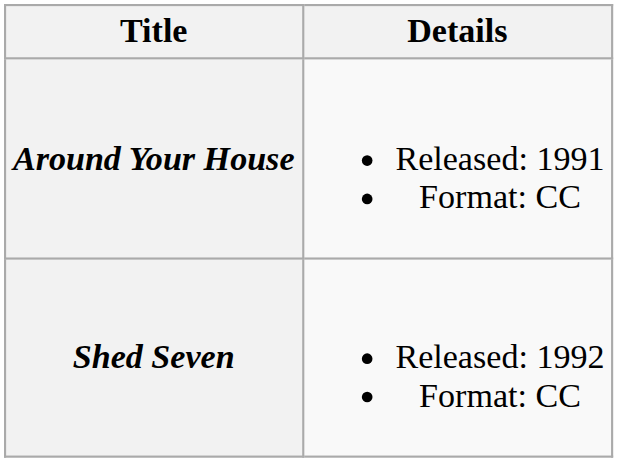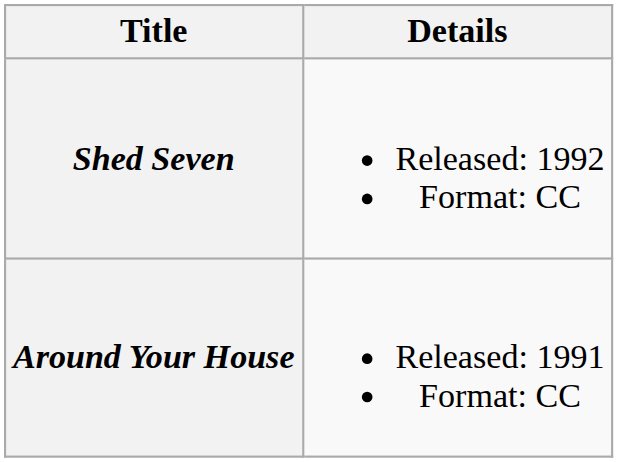rows swapped: Around Your House <-> Shed Seven
